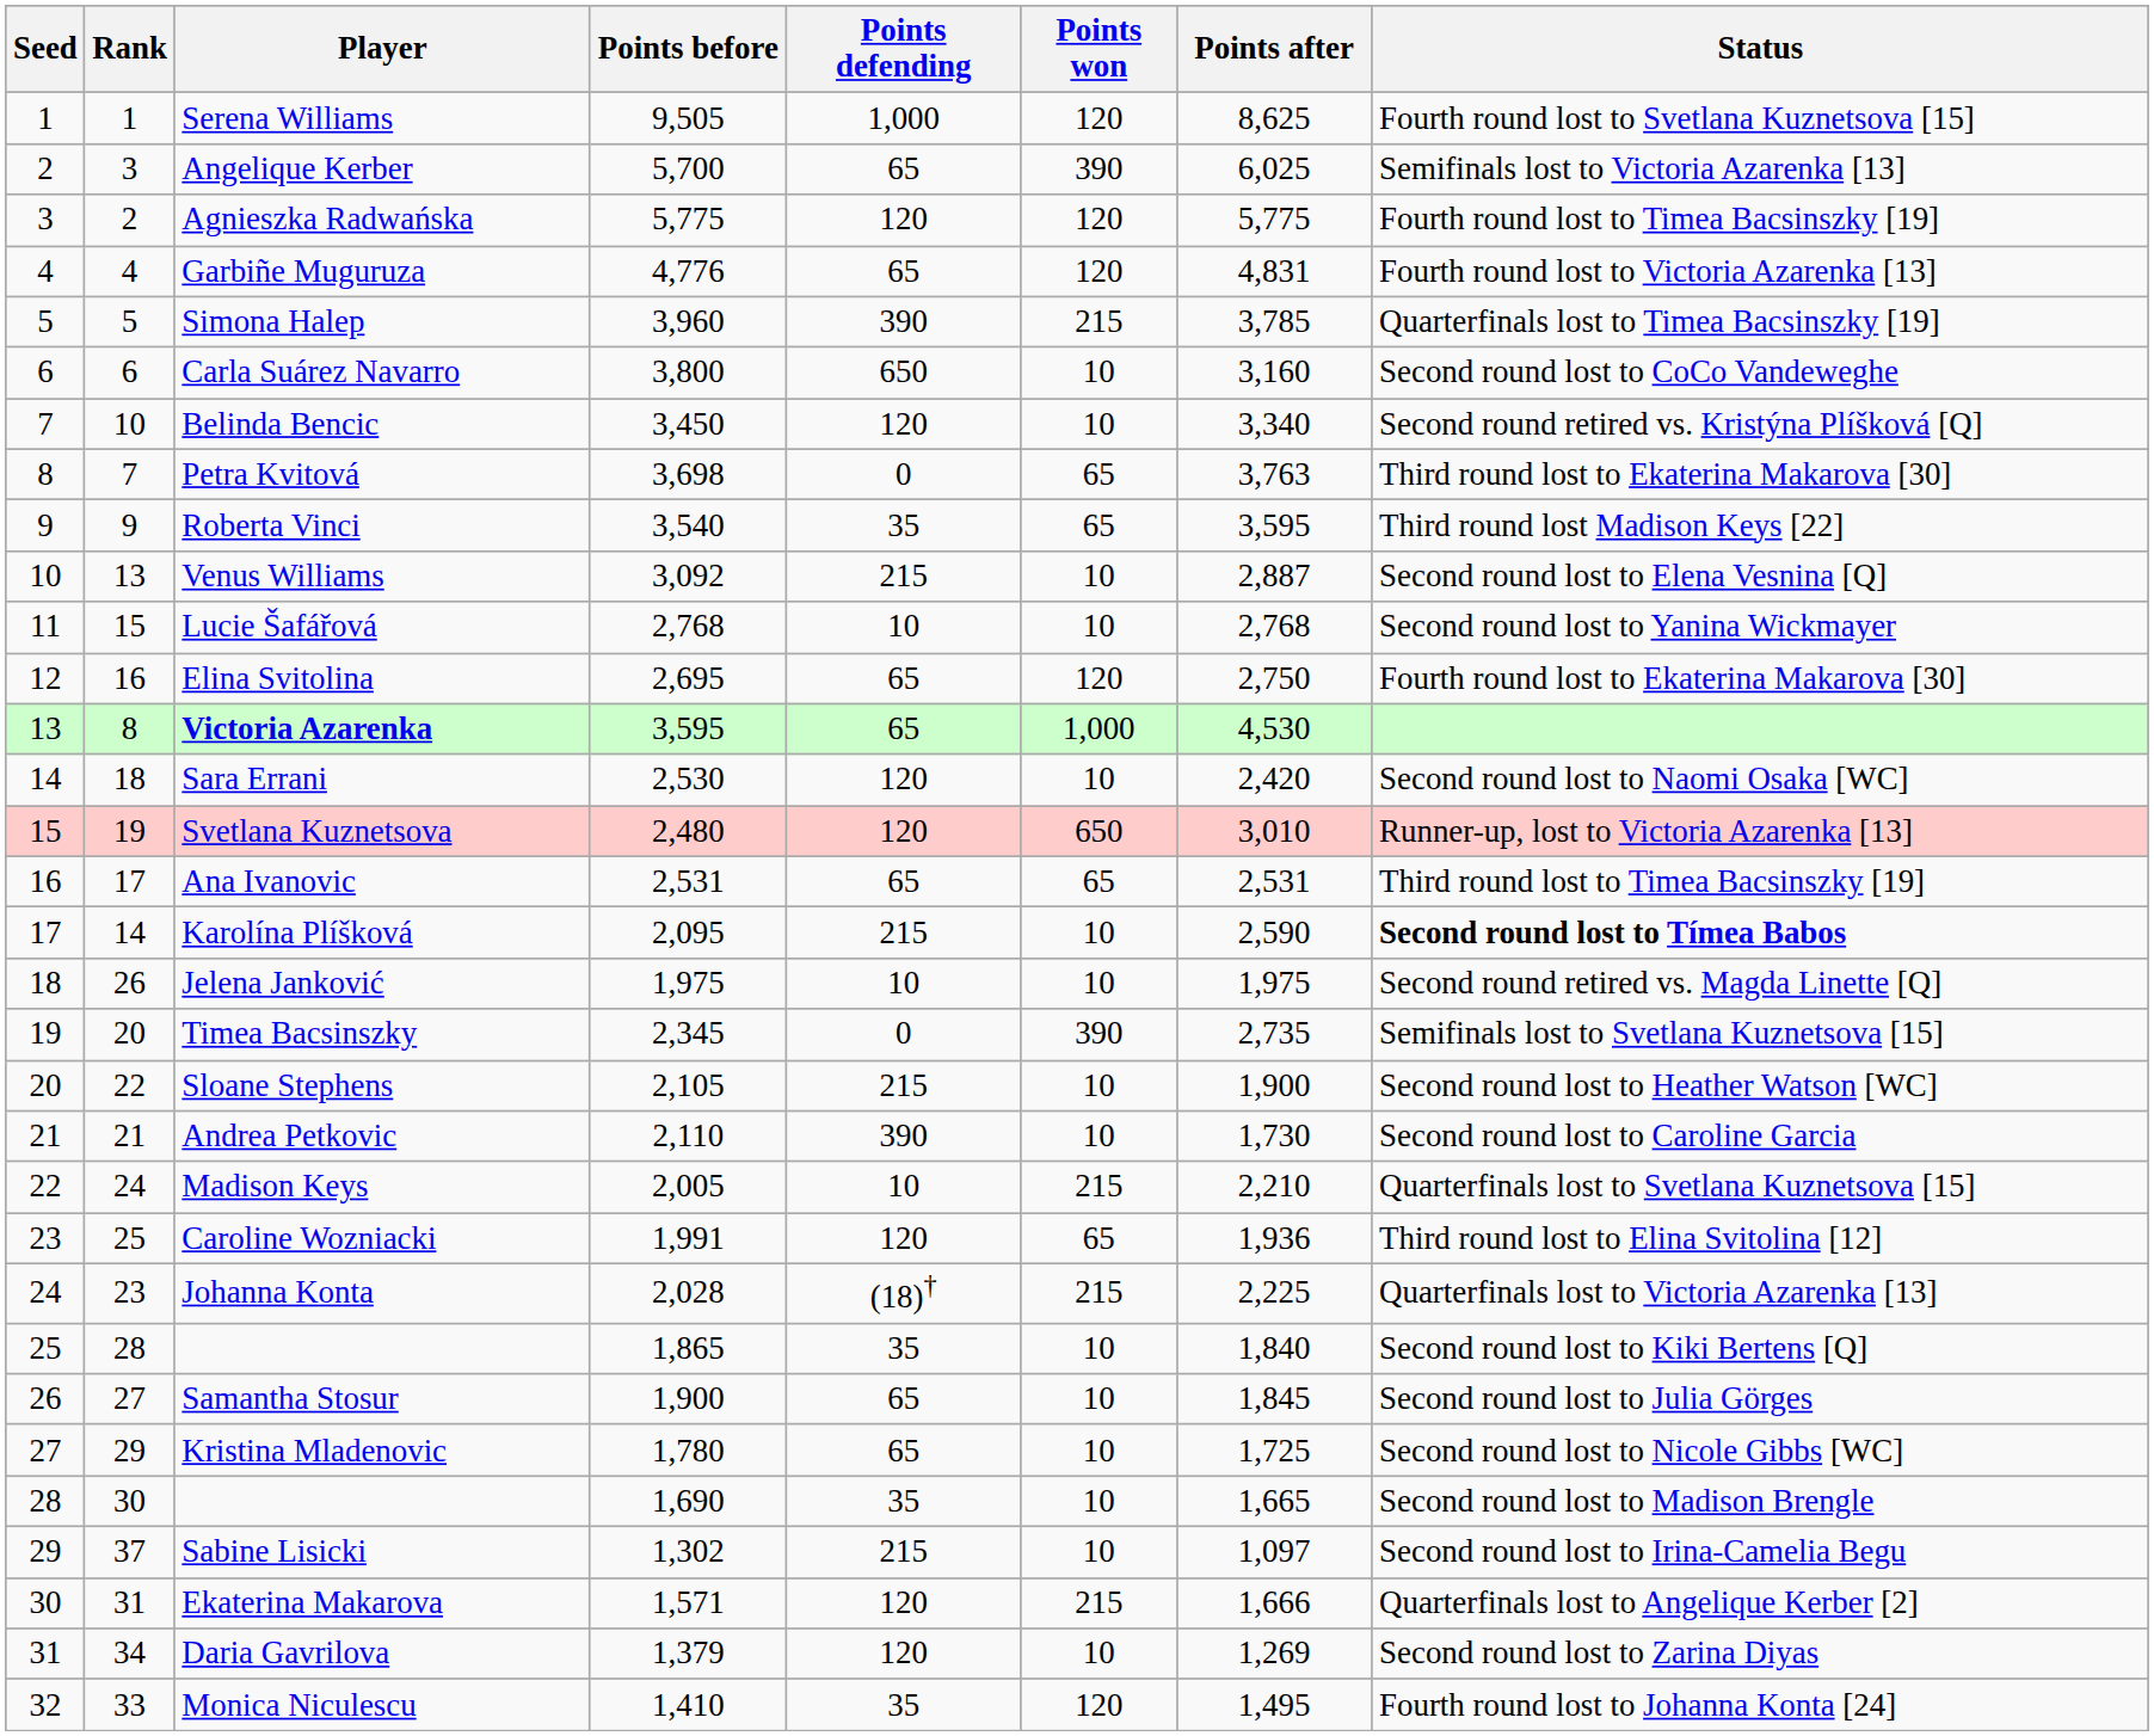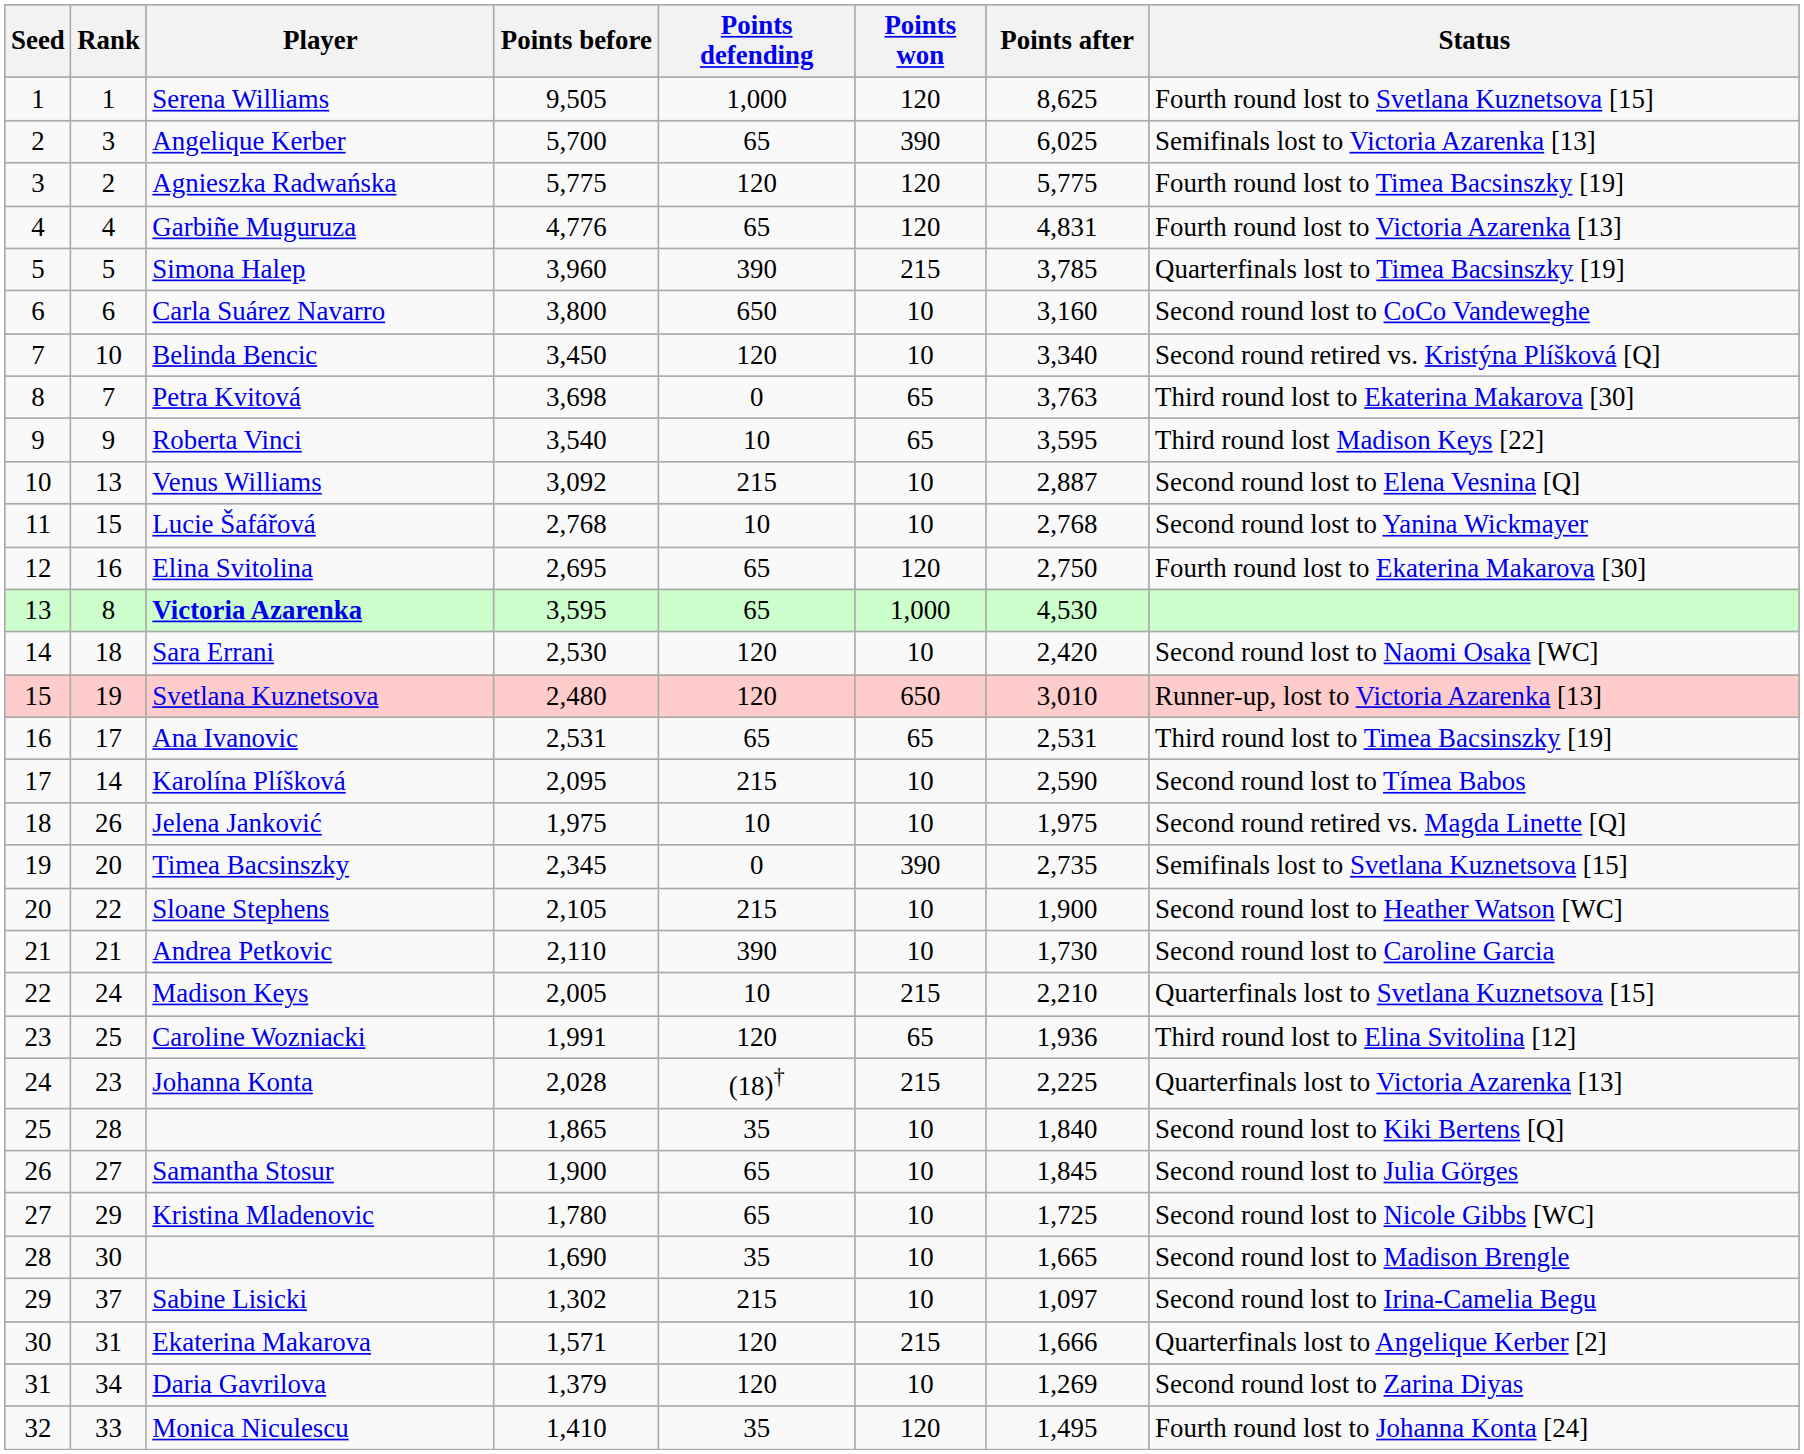Roberta Vinci | Points defending: 35 -> 10
Karolína Plíšková | Status: bold -> normal
